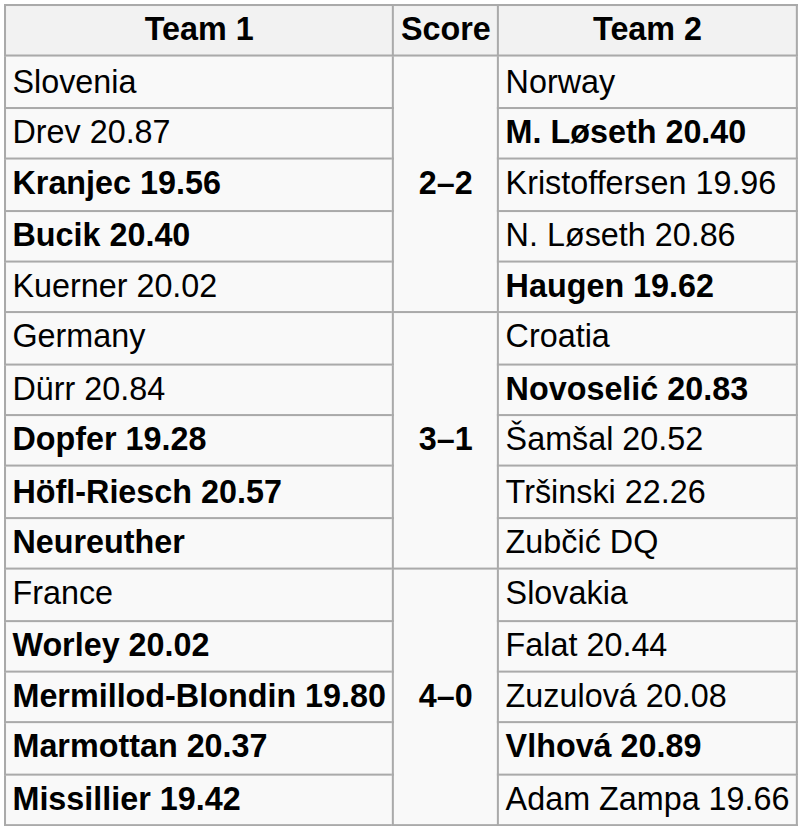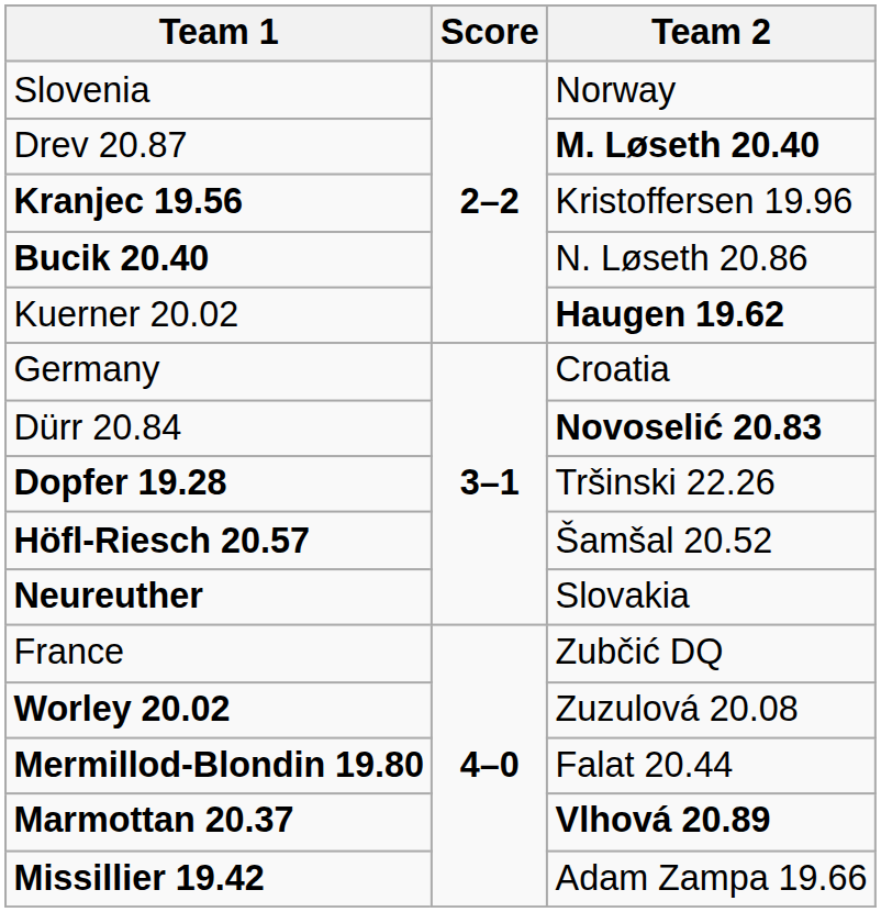Dopfer 19.28 | Team 2: Šamšal 20.52 -> Tršinski 22.26
Höfl-Riesch 20.57 | Team 2: Tršinski 22.26 -> Šamšal 20.52
Neureuther | Team 2: Zubčić DQ -> Slovakia
France | Team 2: Slovakia -> Zubčić DQ
Worley 20.02 | Team 2: Falat 20.44 -> Zuzulová 20.08
Mermillod-Blondin 19.80 | Team 2: Zuzulová 20.08 -> Falat 20.44
